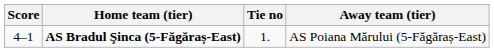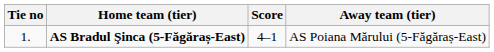columns swapped: Tie no <-> Score
